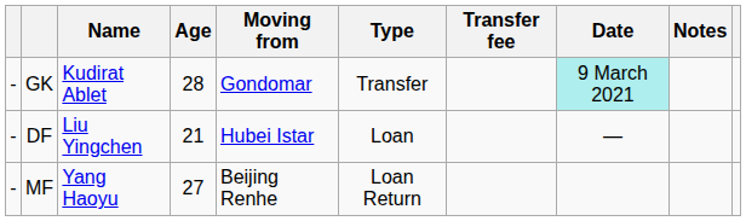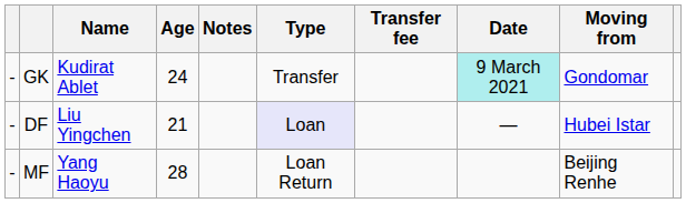columns swapped: Moving from <-> Notes
GK | Age: 28 -> 24
DF | Type: no background -> lavender background
MF | Age: 27 -> 28
